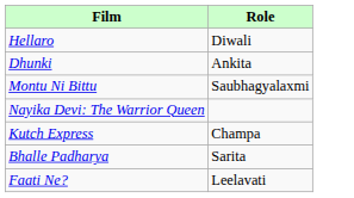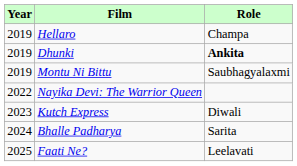+ column: Year | 2019 | 2019 | 2019 | 2022 | 2023 | 2024 | 2025
Hellaro | Role: Diwali -> Champa
Dhunki | Role: normal -> bold
Kutch Express | Role: Champa -> Diwali
